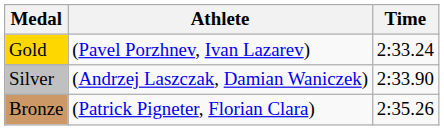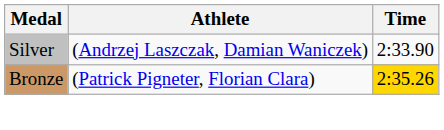- row: Gold | (Pavel Porzhnev, Ivan Lazarev) | 2:33.24
Bronze | Time: no background -> gold background
